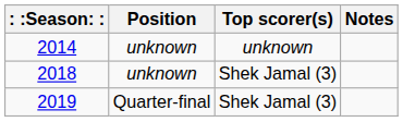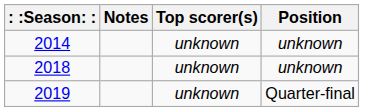columns swapped: Position <-> Notes
2018 | Top scorer(s): Shek Jamal (3) -> unknown
2019 | Top scorer(s): Shek Jamal (3) -> unknown
